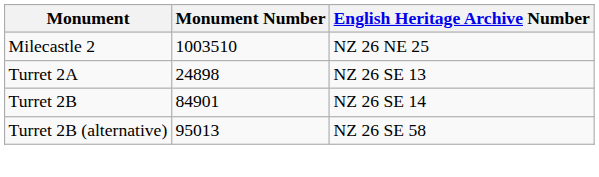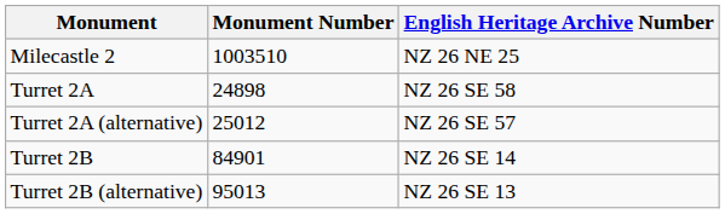Turret 2A | English Heritage Archive Number: NZ 26 SE 13 -> NZ 26 SE 58
+ row: Turret 2A (alternative) | 25012 | NZ 26 SE 57
Turret 2B (alternative) | English Heritage Archive Number: NZ 26 SE 58 -> NZ 26 SE 13
